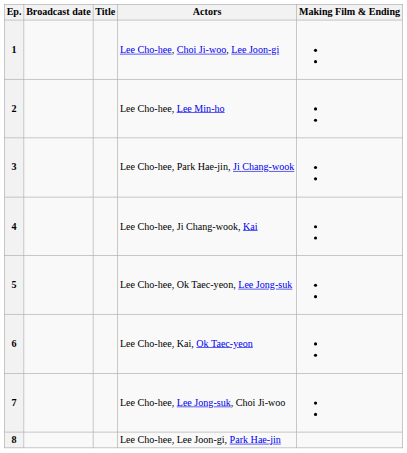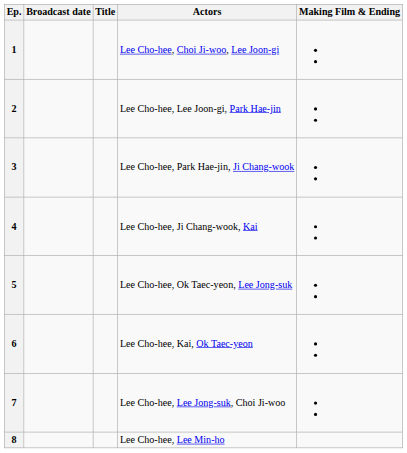2 | Actors: Lee Cho-hee, Lee Min-ho -> Lee Cho-hee, Lee Joon-gi, Park Hae-jin
8 | Actors: Lee Cho-hee, Lee Joon-gi, Park Hae-jin -> Lee Cho-hee, Lee Min-ho
